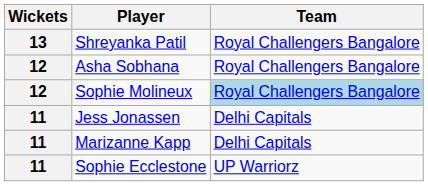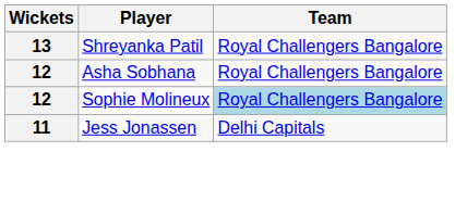- row: 11 | Marizanne Kapp | Delhi Capitals
- row: 11 | Sophie Ecclestone | UP Warriorz
